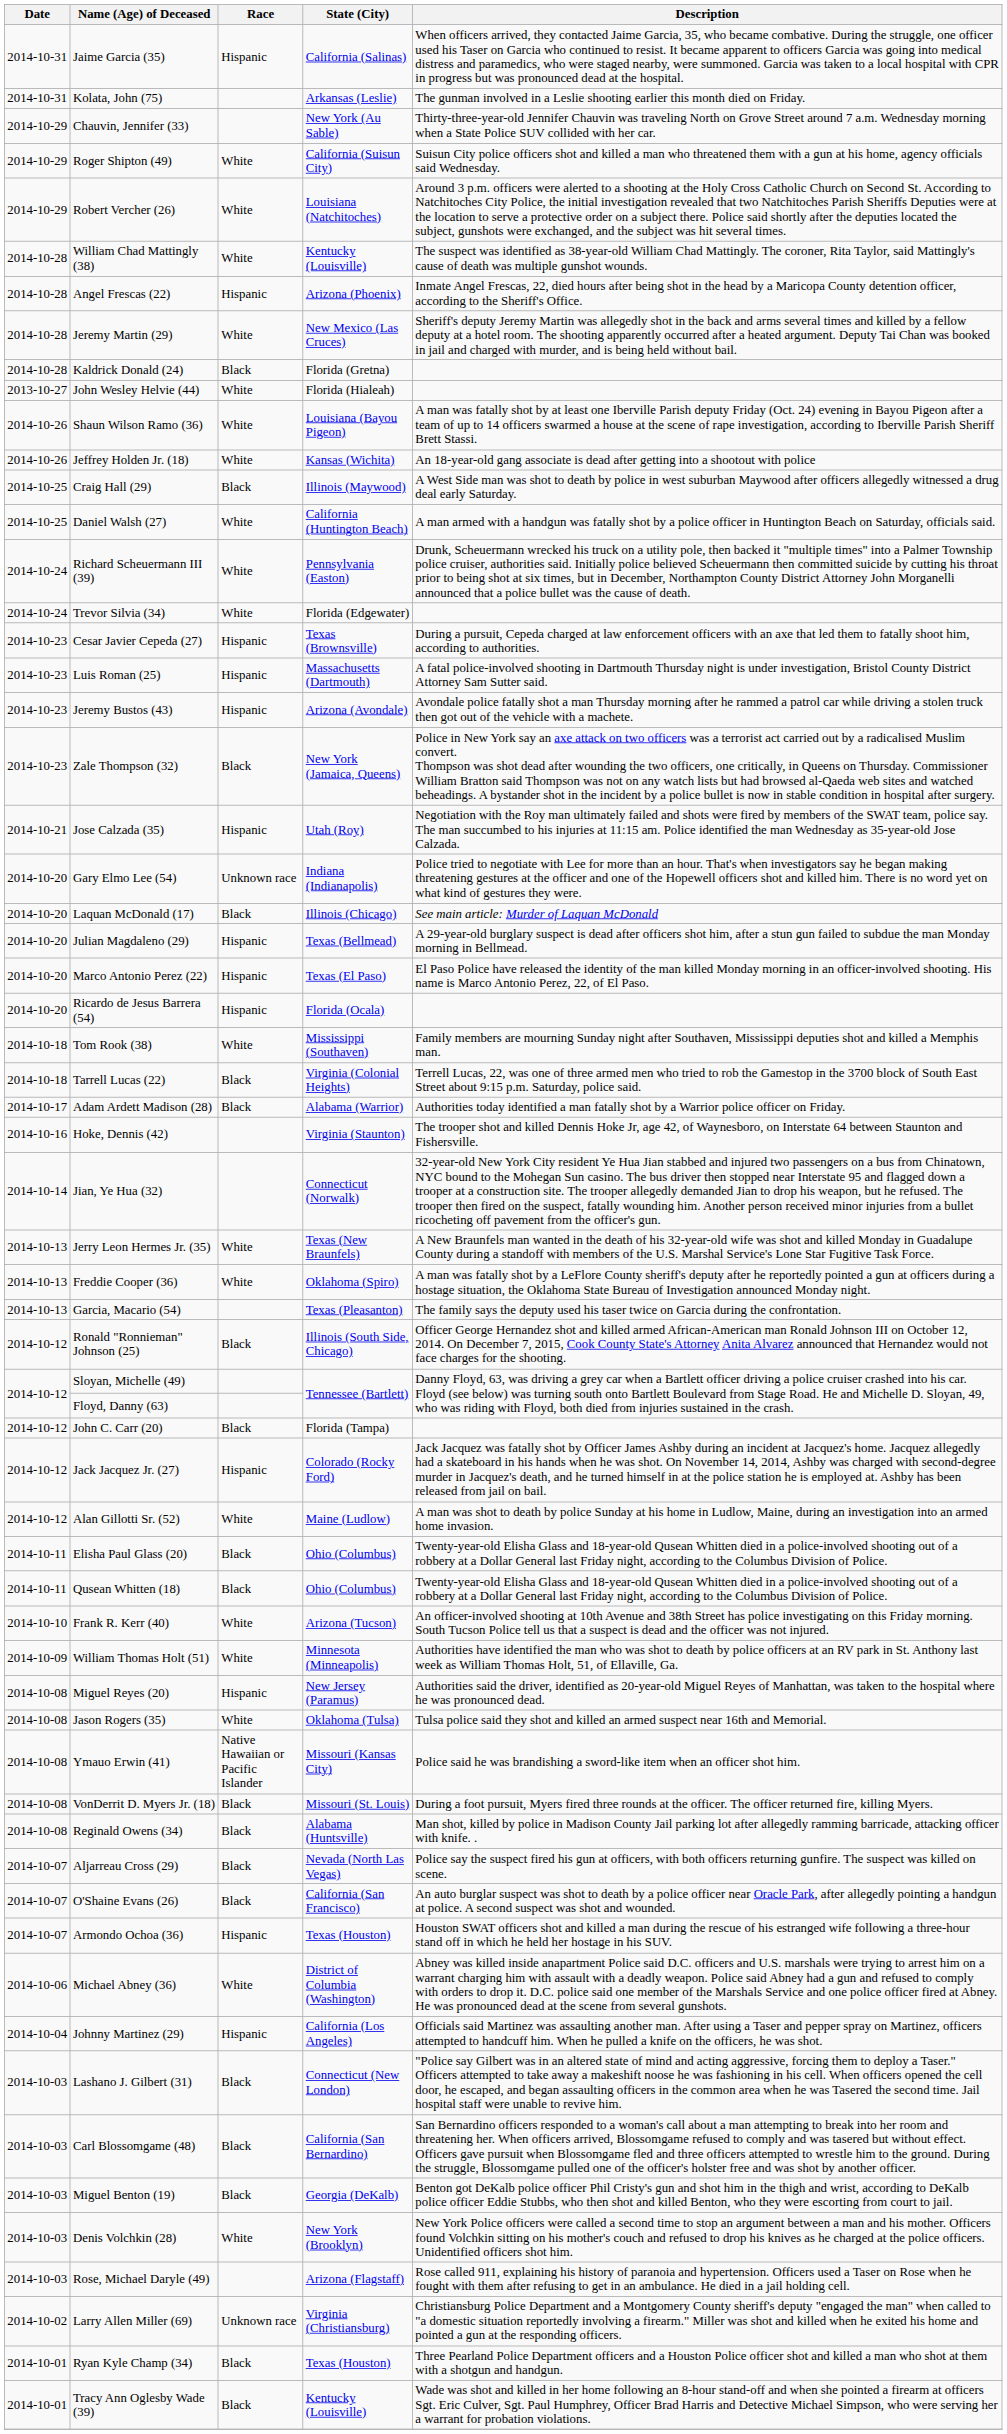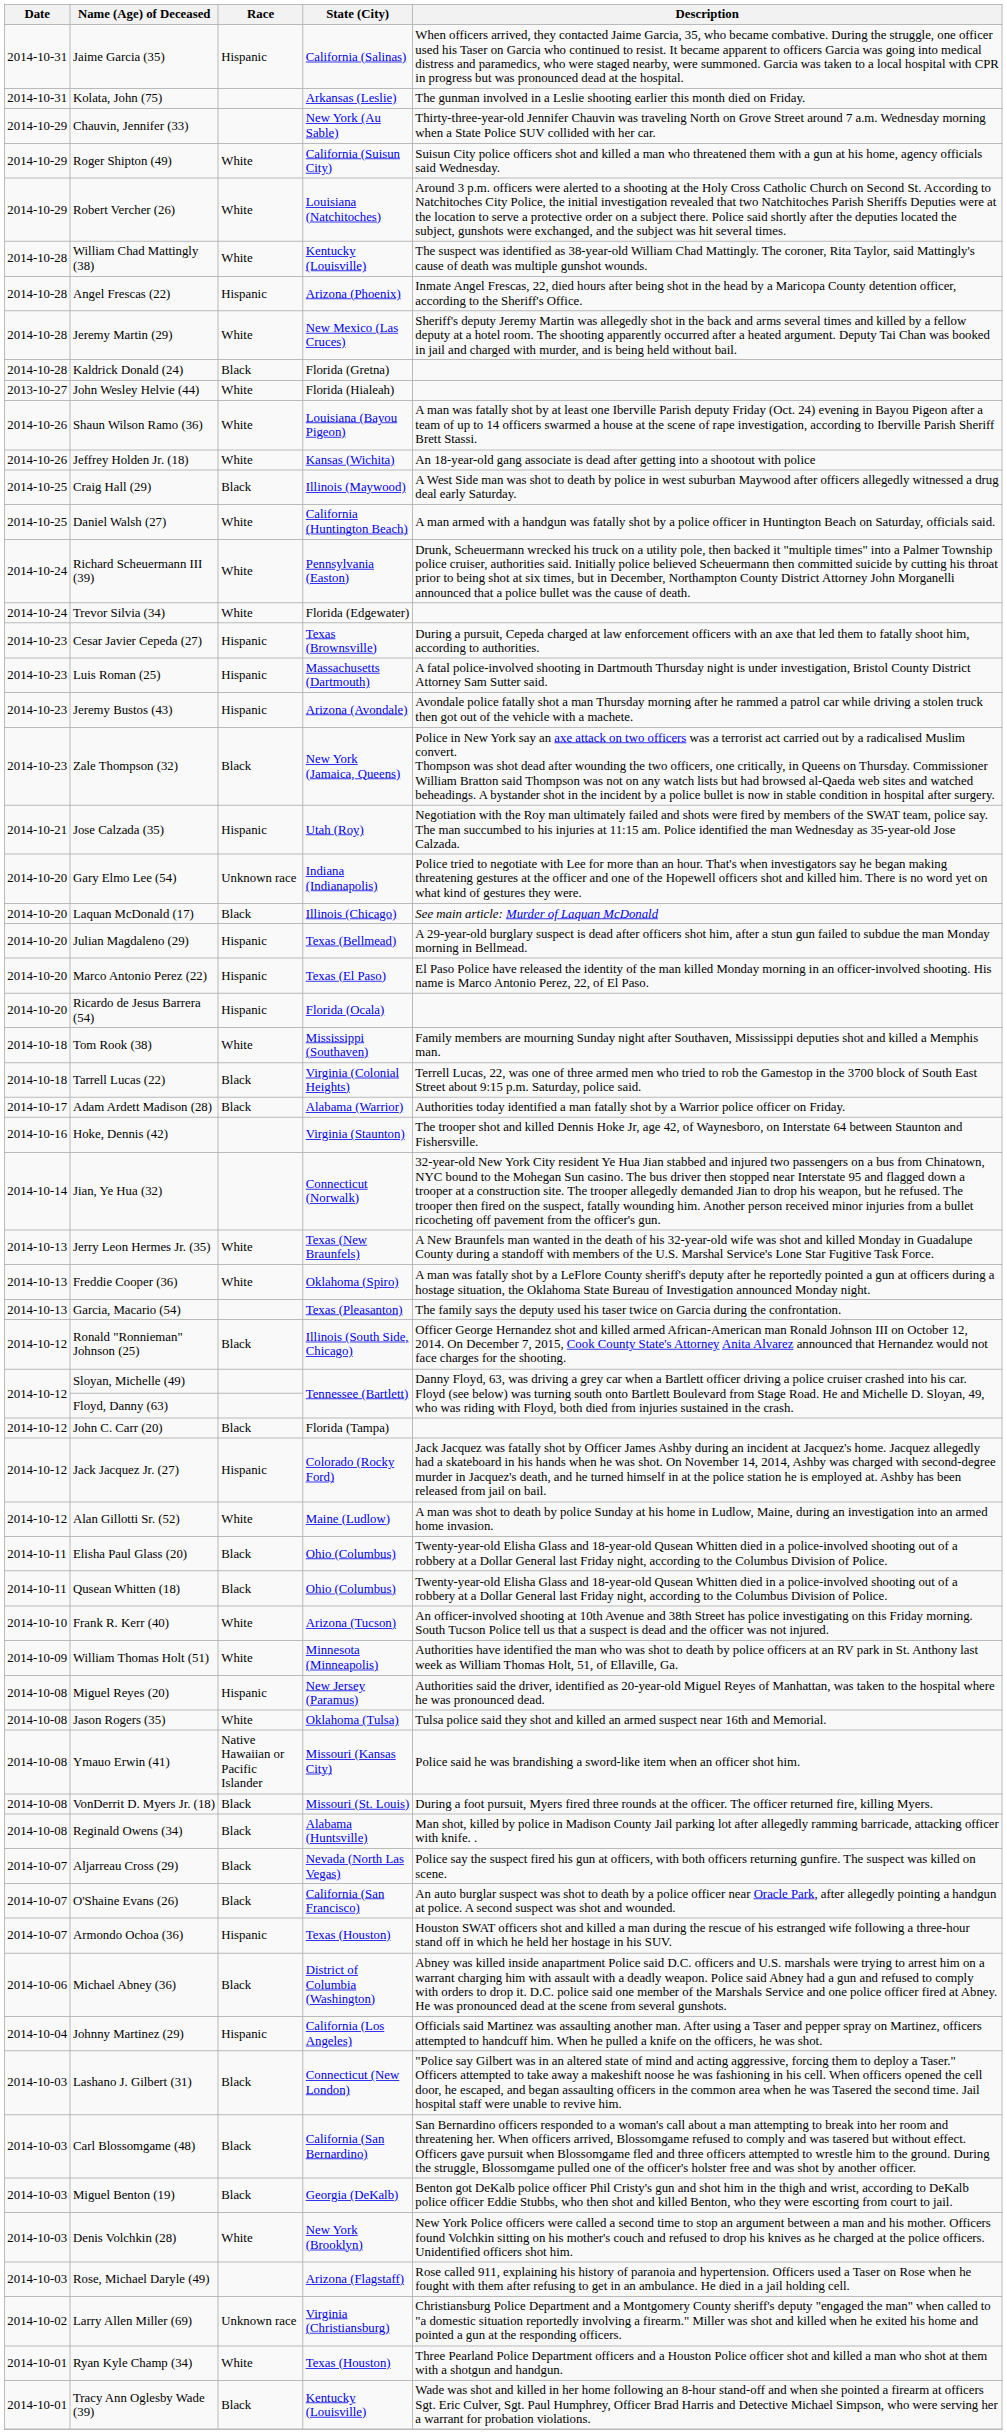Michael Abney (36) | Race: White -> Black
Ryan Kyle Champ (34) | Race: Black -> White
